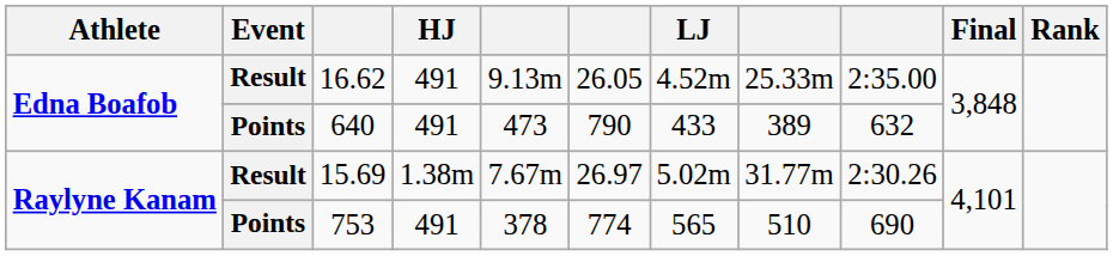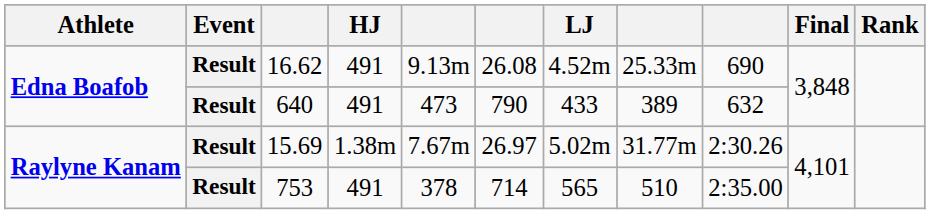16.62 | column 6: 26.05 -> 26.08
16.62 | column 9: 2:35.00 -> 690
640 | Event: Points -> Result
753 | Event: Points -> Result
753 | column 6: 774 -> 714
753 | column 9: 690 -> 2:35.00
